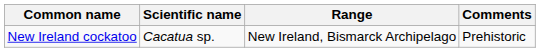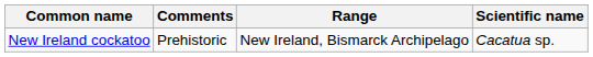columns swapped: Scientific name <-> Comments
